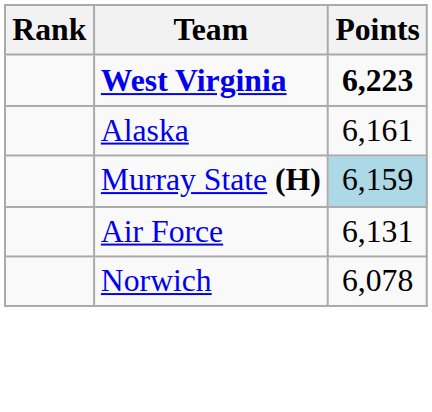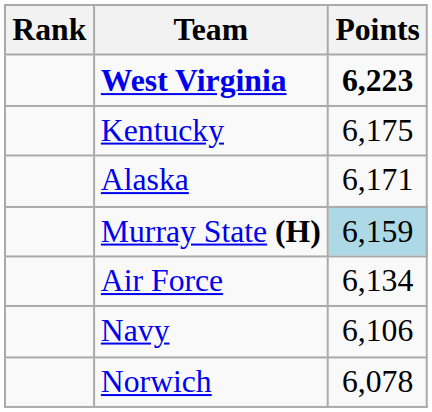+ row: Kentucky | 6,175
Alaska | Points: 6,161 -> 6,171
Air Force | Points: 6,131 -> 6,134
+ row: Navy | 6,106
